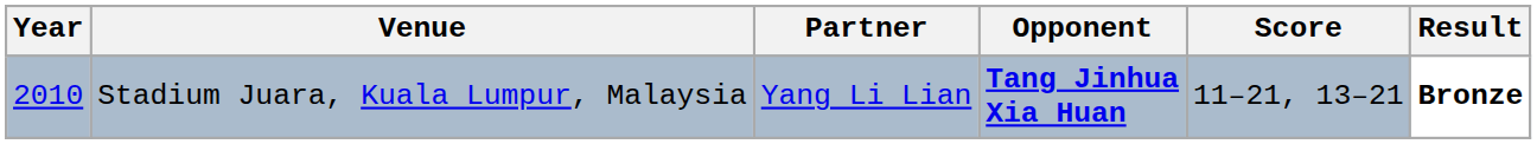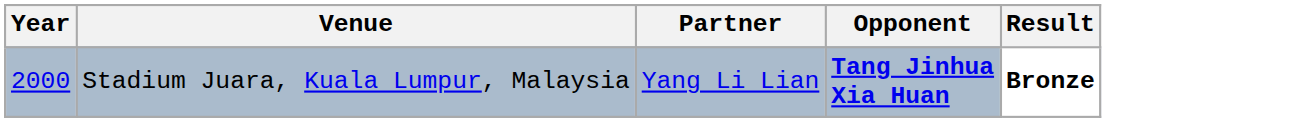- column: Score | 11–21, 13–21
Stadium Juara, Kuala Lumpur, Malaysia | Year: 2010 -> 2000
